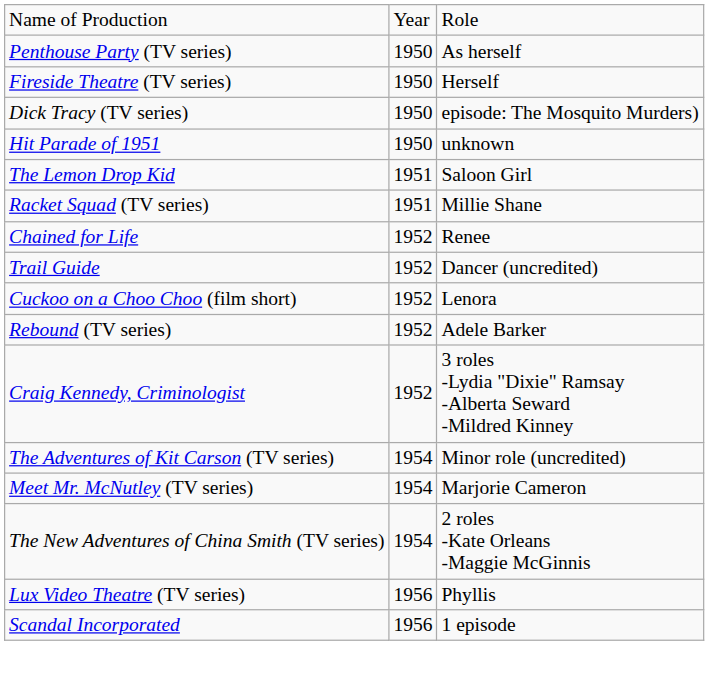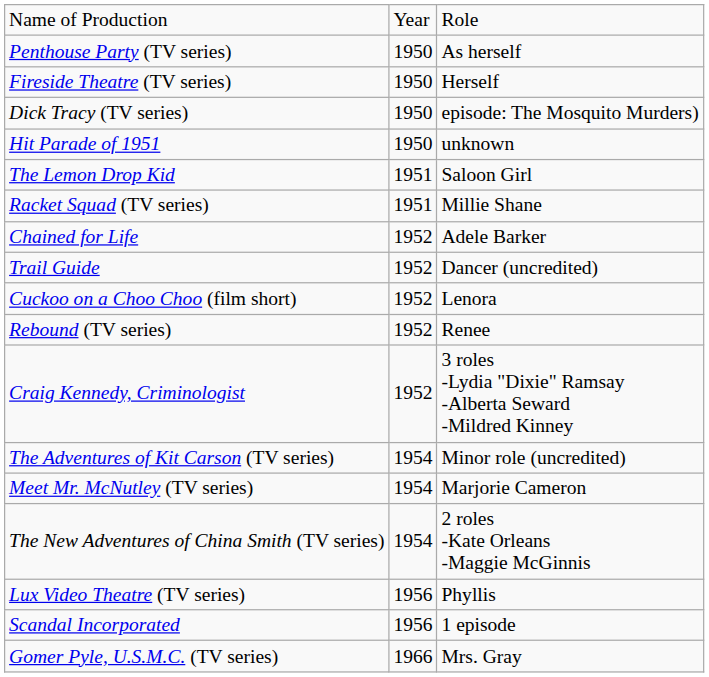Chained for Life | column 3: Renee -> Adele Barker
Rebound (TV series) | column 3: Adele Barker -> Renee
+ row: Gomer Pyle, U.S.M.C. (TV series) | 1966 | Mrs. Gray
